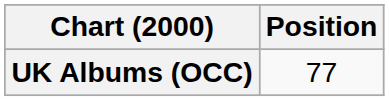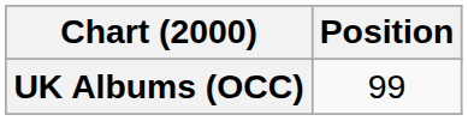UK Albums (OCC) | Position: 77 -> 99
